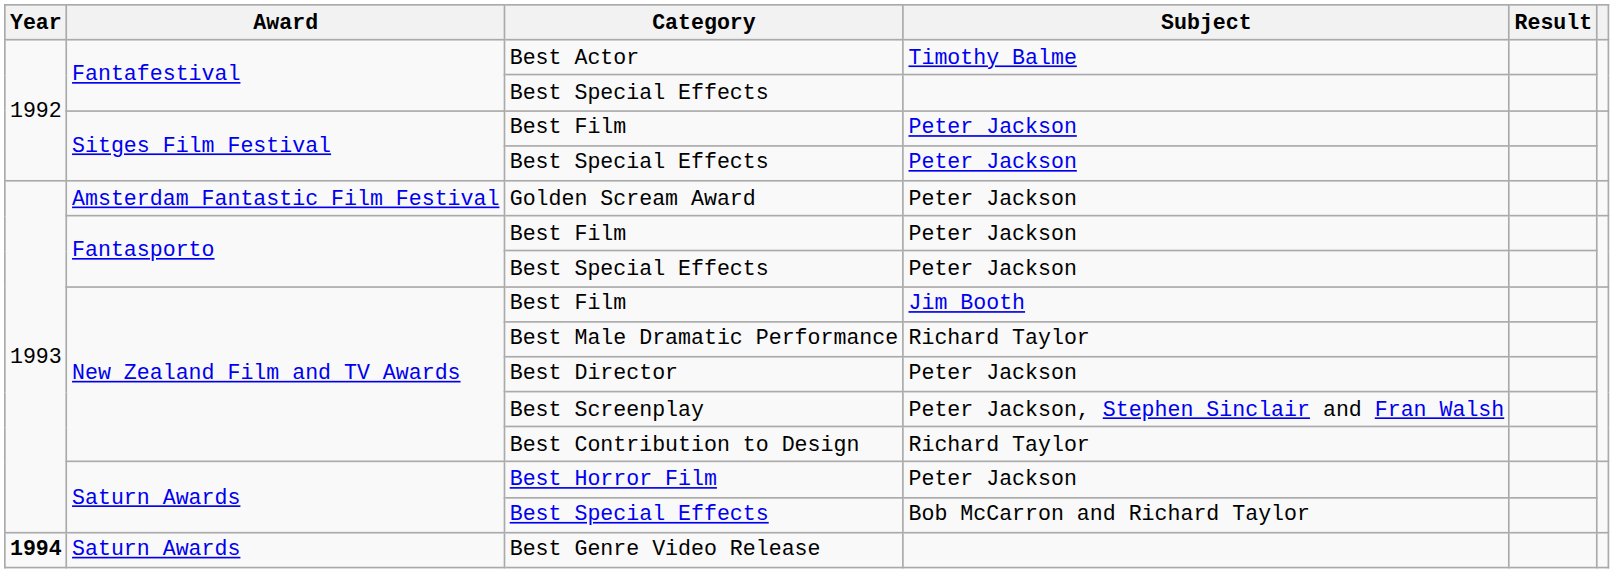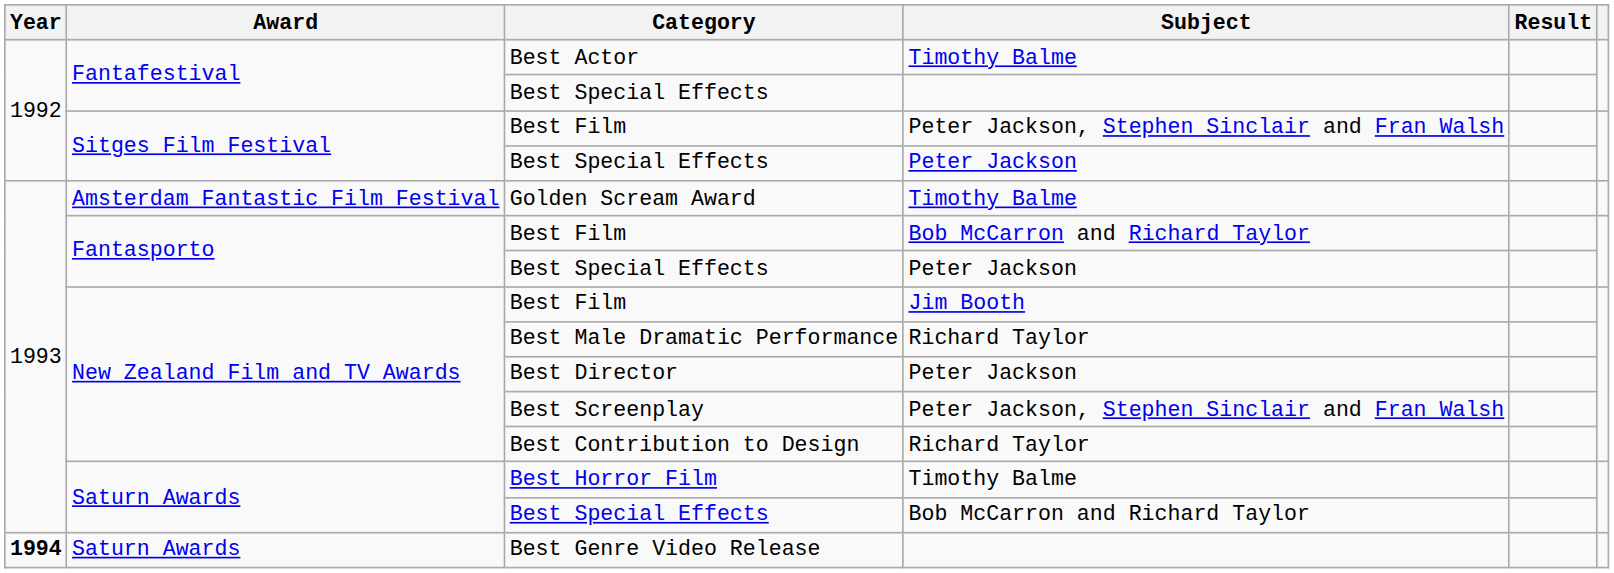Sitges Film Festival / Best Film | Subject: Peter Jackson -> Peter Jackson, Stephen Sinclair and Fran Walsh
Golden Scream Award | Subject: Peter Jackson -> Timothy Balme
Fantasporto / Best Film | Subject: Peter Jackson -> Bob McCarron and Richard Taylor
Best Horror Film | Subject: Peter Jackson -> Timothy Balme
